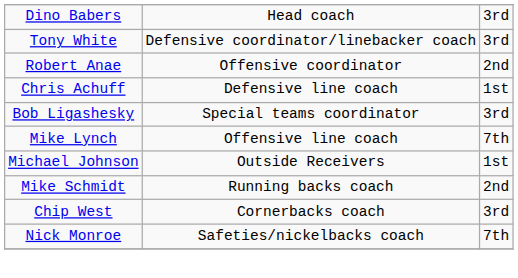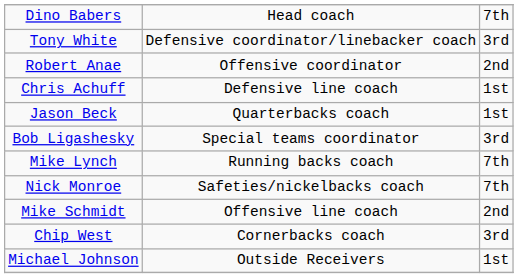Dino Babers | column 3: 3rd -> 7th
+ row: Jason Beck | Quarterbacks coach | 1st
Mike Lynch | column 2: Offensive line coach -> Running backs coach
rows swapped: Nick Monroe <-> Michael Johnson
Mike Schmidt | column 2: Running backs coach -> Offensive line coach
